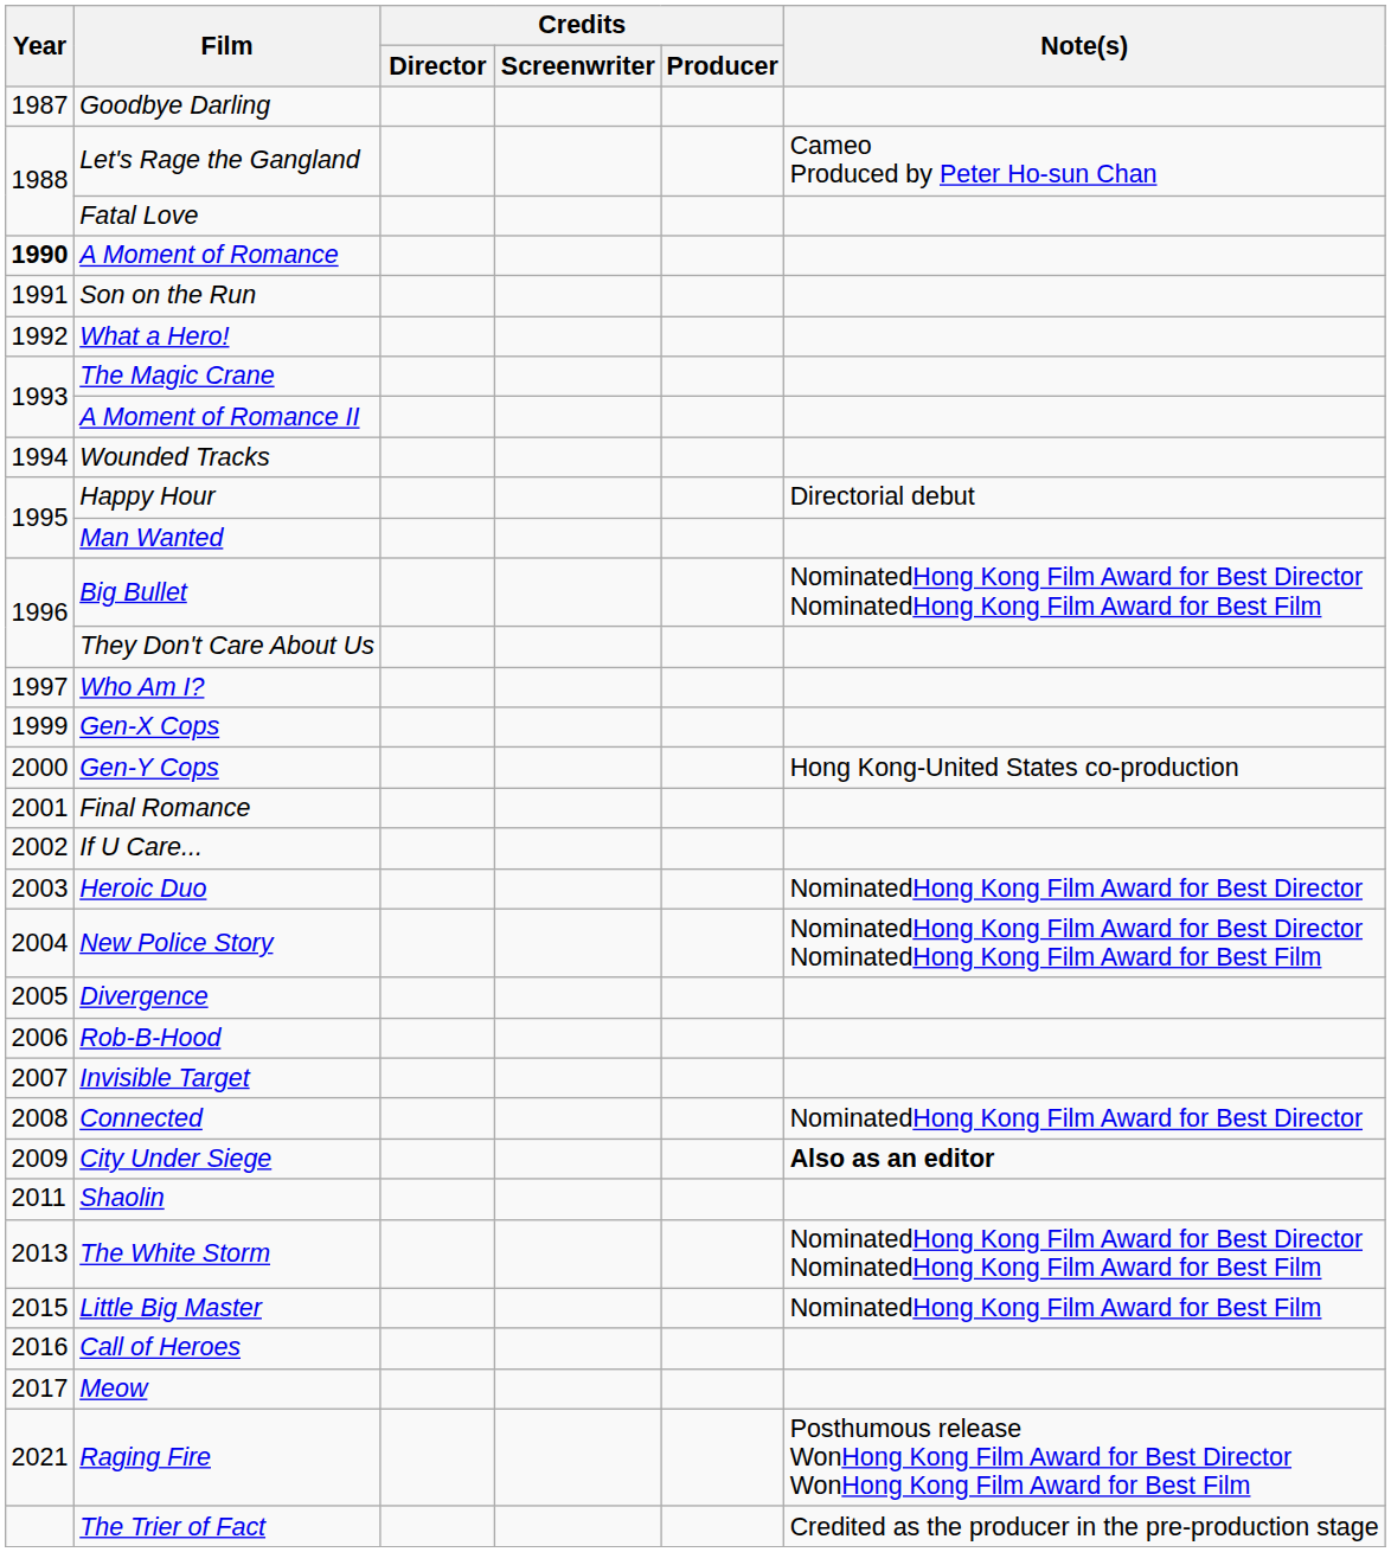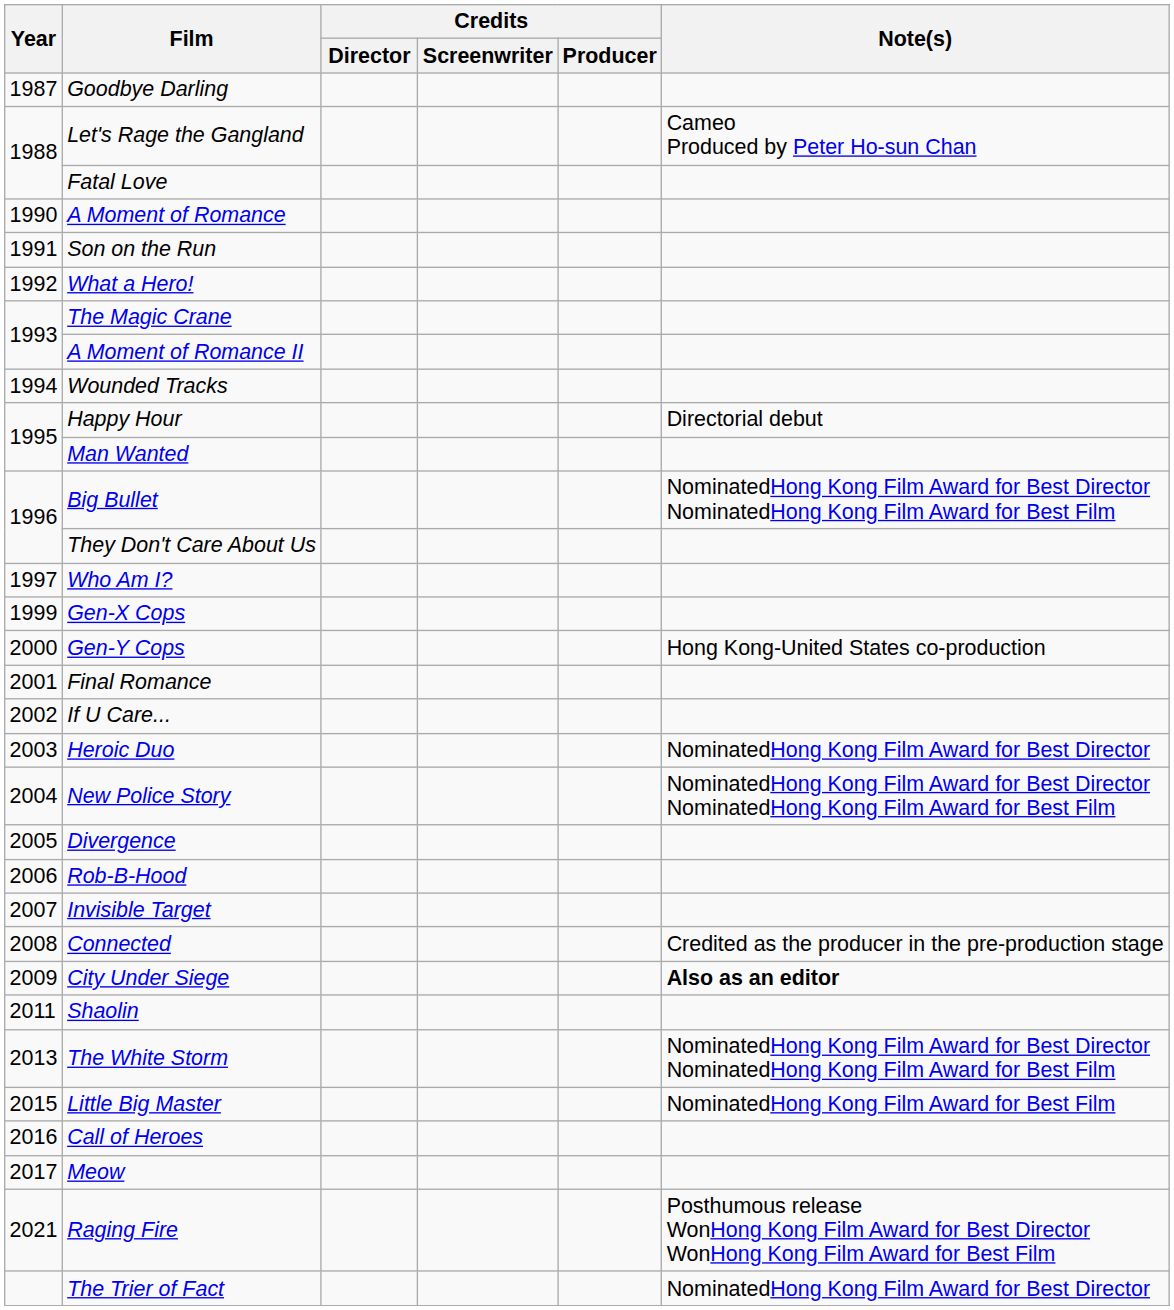A Moment of Romance | Year: bold -> normal
Connected | Note(s): NominatedHong Kong Film Award for Best Director -> Credited as the producer in the pre-production stage
The Trier of Fact | Note(s): Credited as the producer in the pre-production stage -> NominatedHong Kong Film Award for Best Director
